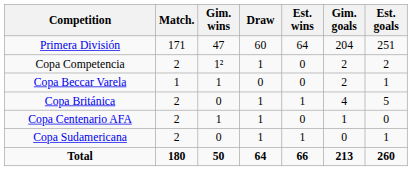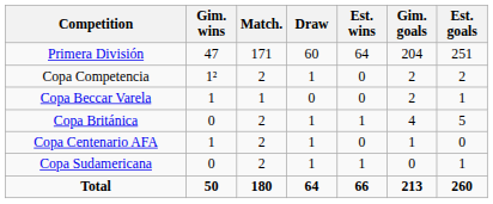columns swapped: Match. <-> Gim. wins
